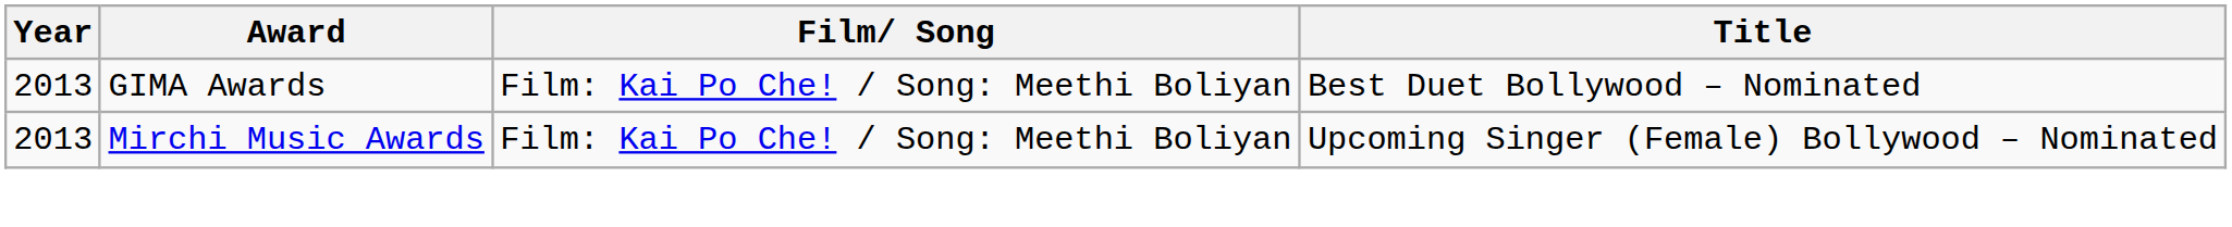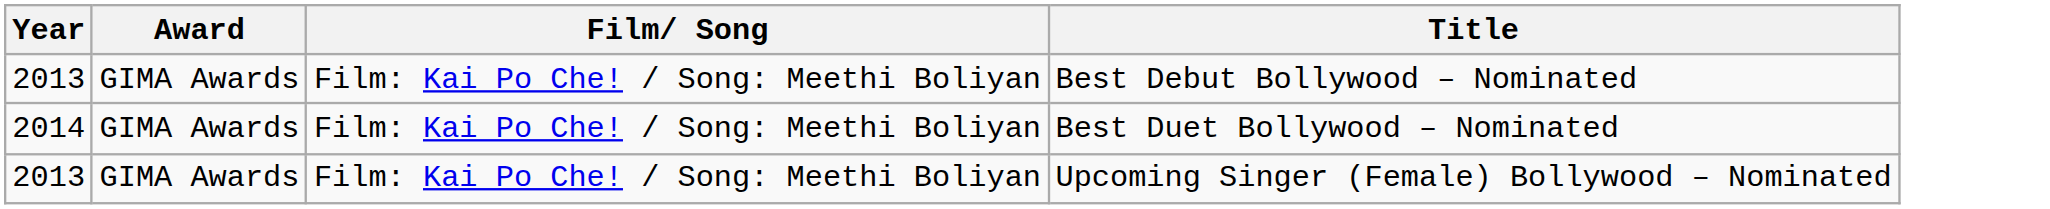+ row: 2013 | GIMA Awards | Film: Kai Po Che! / Song: Meethi Boliyan | Best Debut Bollywood – Nominated
Best Duet Bollywood – Nominated | Year: 2013 -> 2014
Upcoming Singer (Female) Bollywood – Nominated | Award: Mirchi Music Awards -> GIMA Awards
